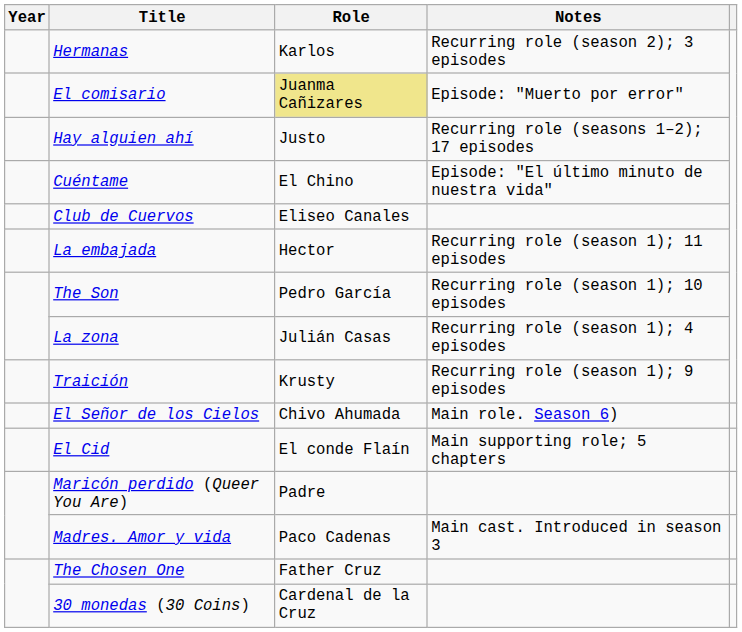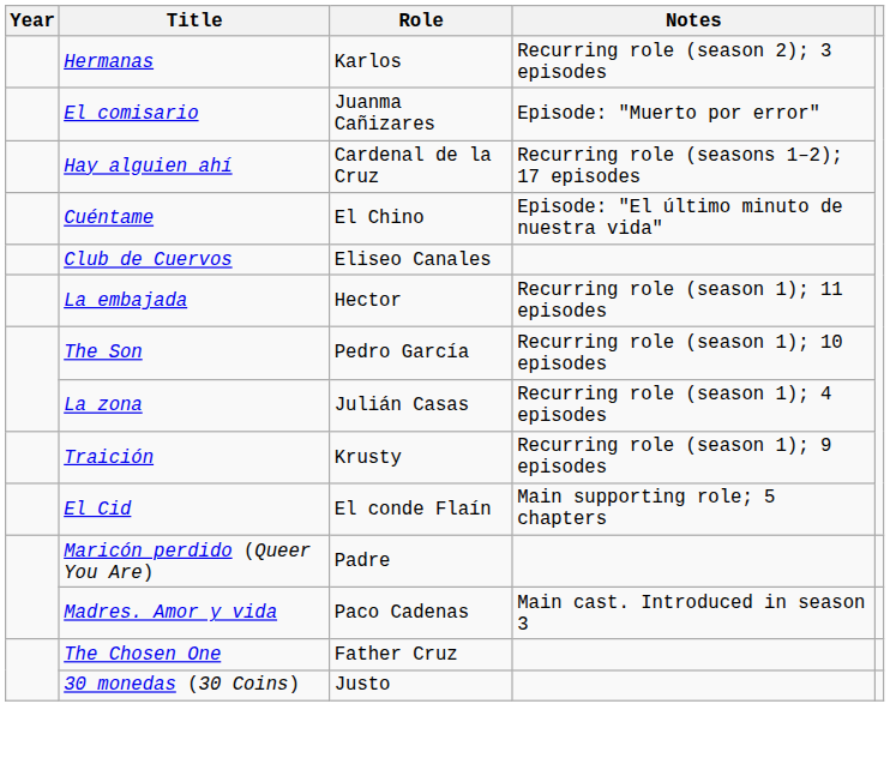El comisario | Role: khaki background -> no background
Hay alguien ahí | Role: Justo -> Cardenal de la Cruz
- row: El Señor de los Cielos | Chivo Ahumada | Main role. Season 6)
30 monedas (30 Coins) | Role: Cardenal de la Cruz -> Justo
